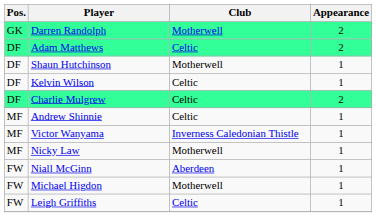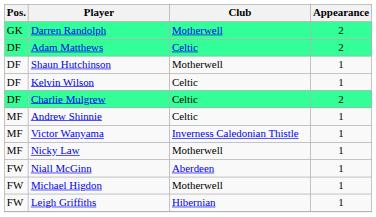Leigh Griffiths | Club: Celtic -> Hibernian
